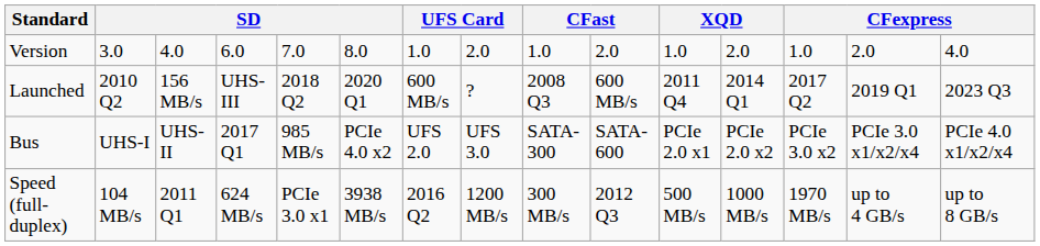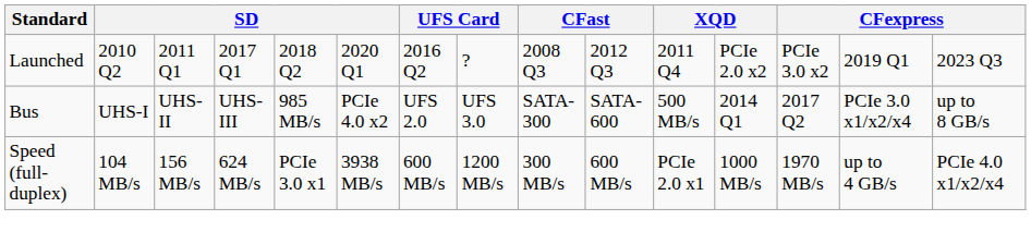- row: Version | 3.0 | 4.0 | 6.0 | 7.0 | 8.0 | 1.0 | 2.0 | 1.0 | 2.0 | 1.0 | 2.0 | 1.0 | 2.0 | 4.0
Launched | column 3: 156 MB/s -> 2011 Q1
Launched | column 4: UHS-III -> 2017 Q1
Launched | column 7: 600 MB/s -> 2016 Q2
Launched | column 10: 600 MB/s -> 2012 Q3
Launched | column 12: 2014 Q1 -> PCIe 2.0 x2
Launched | column 13: 2017 Q2 -> PCIe 3.0 x2
Bus | column 4: 2017 Q1 -> UHS-III
Bus | column 11: PCIe 2.0 x1 -> 500 MB/s
Bus | column 12: PCIe 2.0 x2 -> 2014 Q1
Bus | column 13: PCIe 3.0 x2 -> 2017 Q2
Bus | column 15: PCIe 4.0 x1/x2/x4 -> up to 8 GB/s
Speed (full-duplex) | column 3: 2011 Q1 -> 156 MB/s
Speed (full-duplex) | column 7: 2016 Q2 -> 600 MB/s
Speed (full-duplex) | column 10: 2012 Q3 -> 600 MB/s
Speed (full-duplex) | column 11: 500 MB/s -> PCIe 2.0 x1
Speed (full-duplex) | column 15: up to 8 GB/s -> PCIe 4.0 x1/x2/x4
